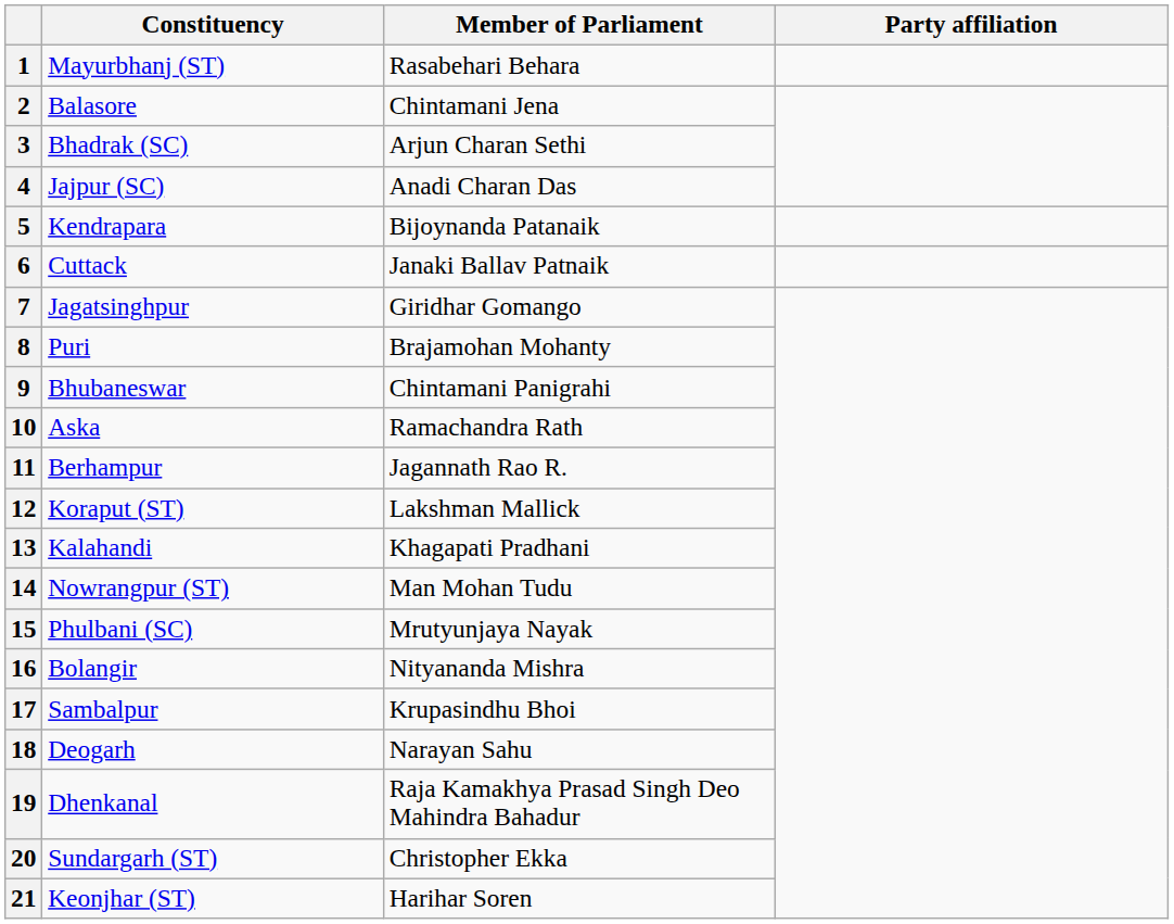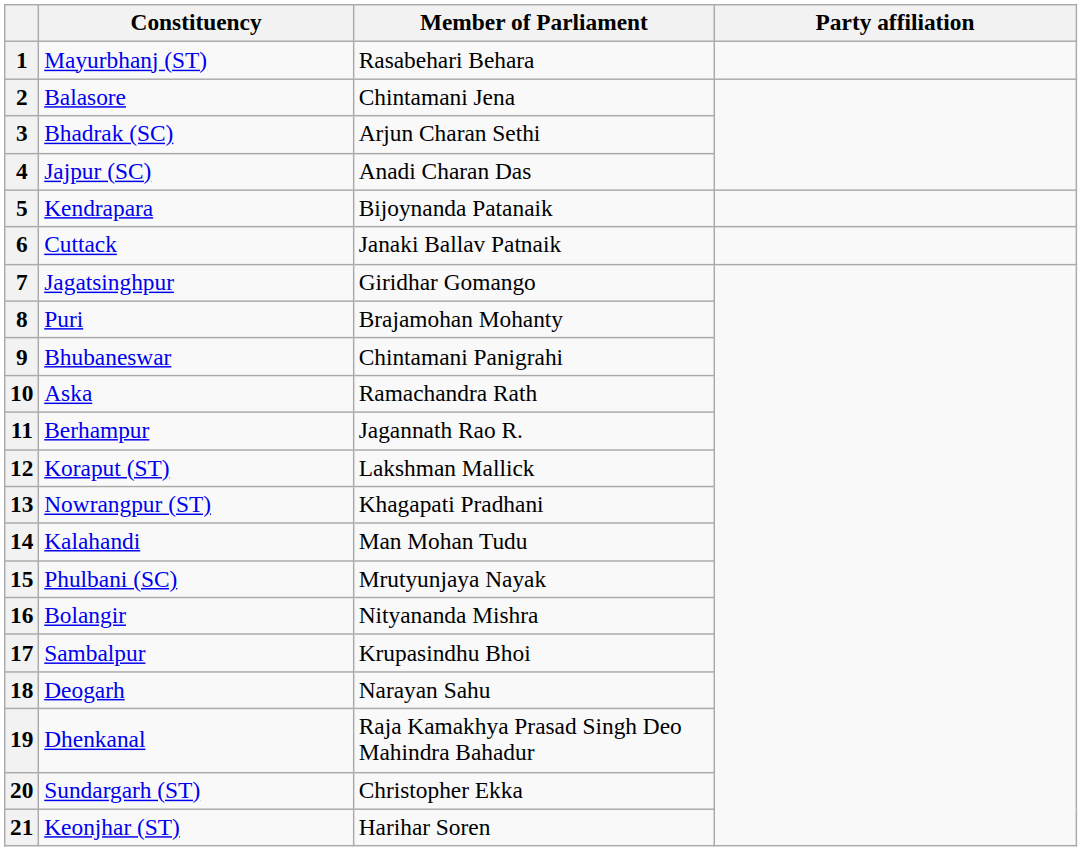13 | Constituency: Kalahandi -> Nowrangpur (ST)
14 | Constituency: Nowrangpur (ST) -> Kalahandi
